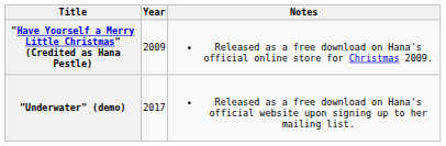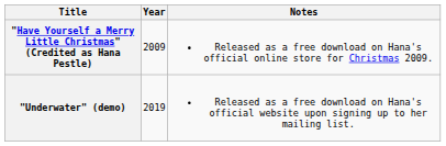"Underwater" (demo) | Year: 2017 -> 2019
